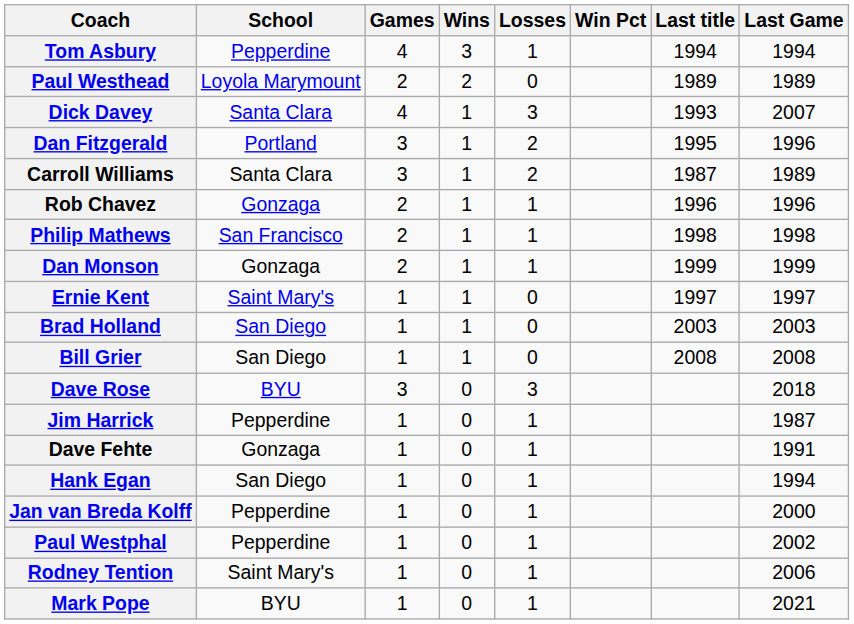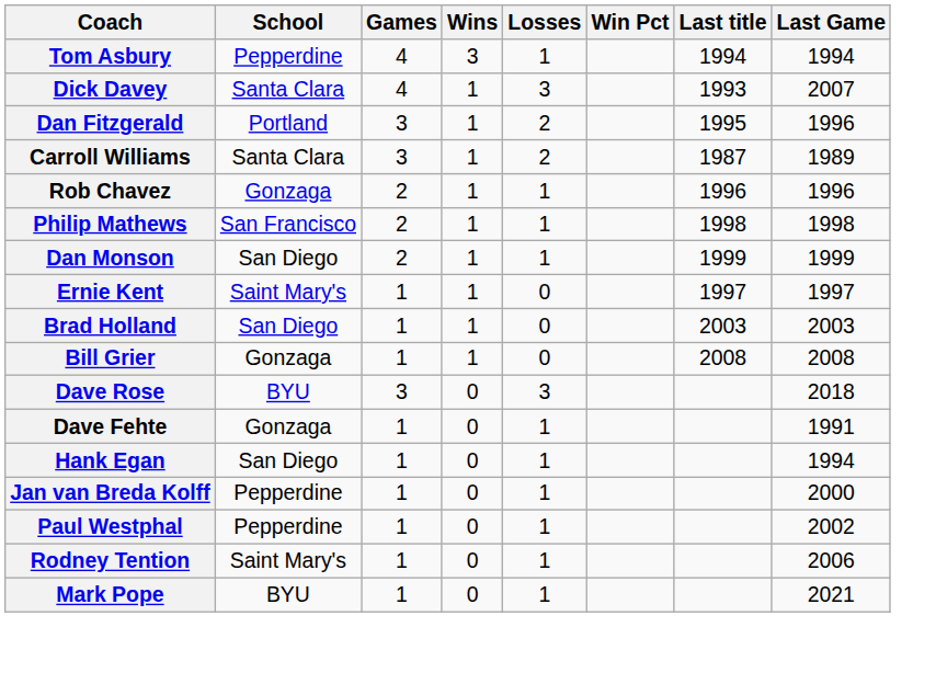- row: Paul Westhead | Loyola Marymount | 2 | 2 | 0 | 1989 | 1989
Dan Monson | School: Gonzaga -> San Diego
Bill Grier | School: San Diego -> Gonzaga
- row: Jim Harrick | Pepperdine | 1 | 0 | 1 | 1987
